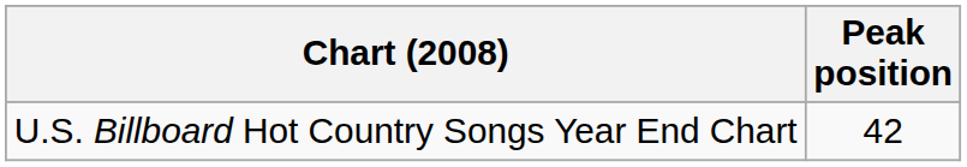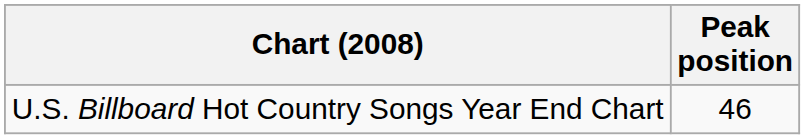U.S. Billboard Hot Country Songs Year End Chart | Peak position: 42 -> 46
